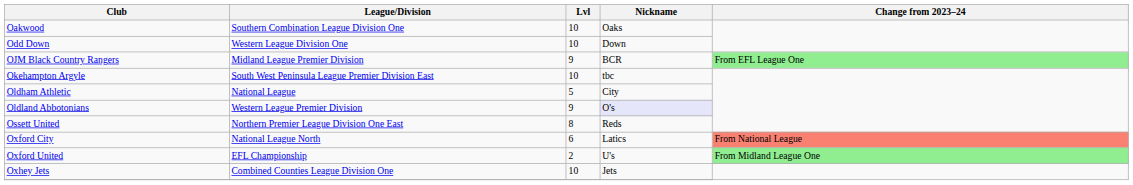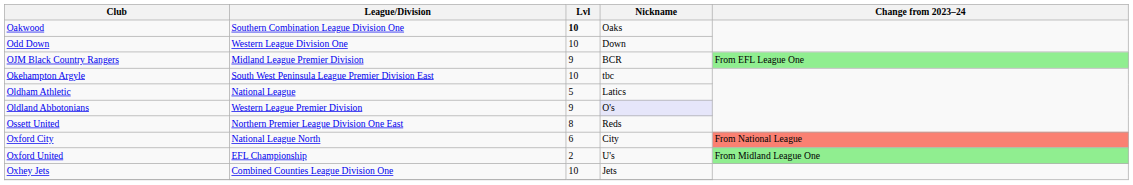Oakwood | Lvl: normal -> bold
Oldham Athletic | Nickname: City -> Latics
Oxford City | Nickname: Latics -> City
